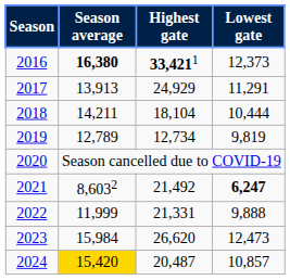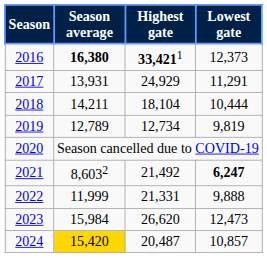2017 | Season average: 13,913 -> 13,931
